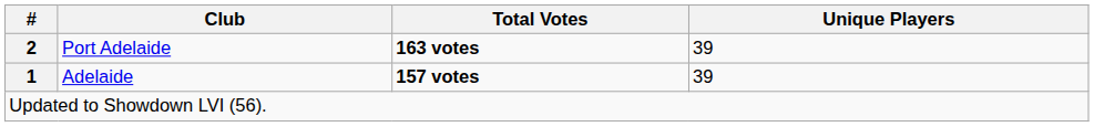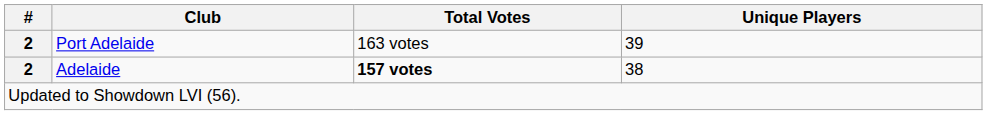Port Adelaide | Total Votes: bold -> normal
Adelaide | #: 1 -> 2
Adelaide | Unique Players: 39 -> 38
